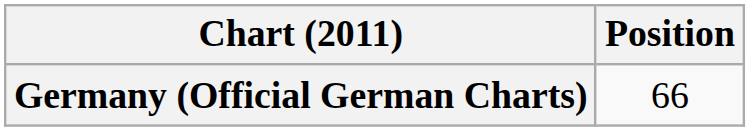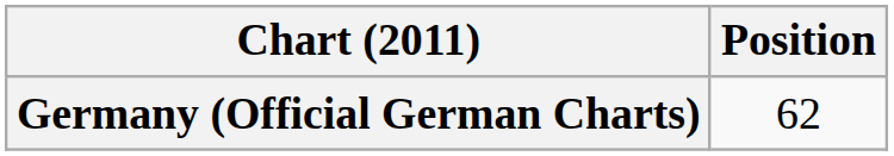Germany (Official German Charts) | Position: 66 -> 62
